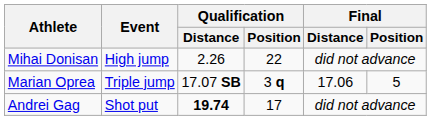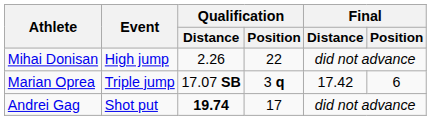Marian Oprea | Final / Distance: 17.06 -> 17.42
Marian Oprea | Final / Position: 5 -> 6
